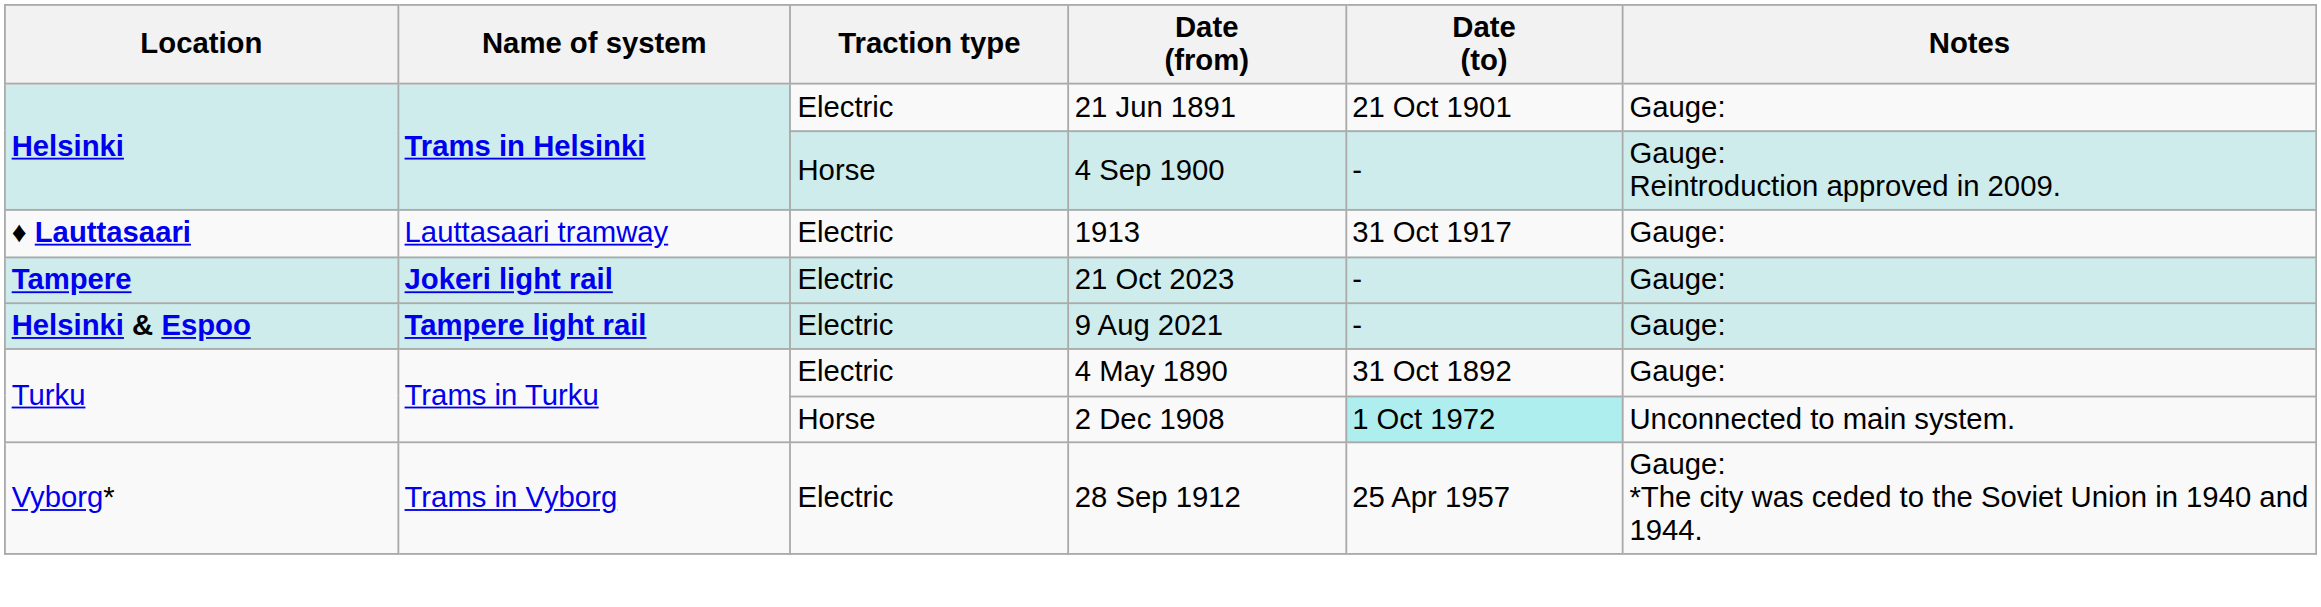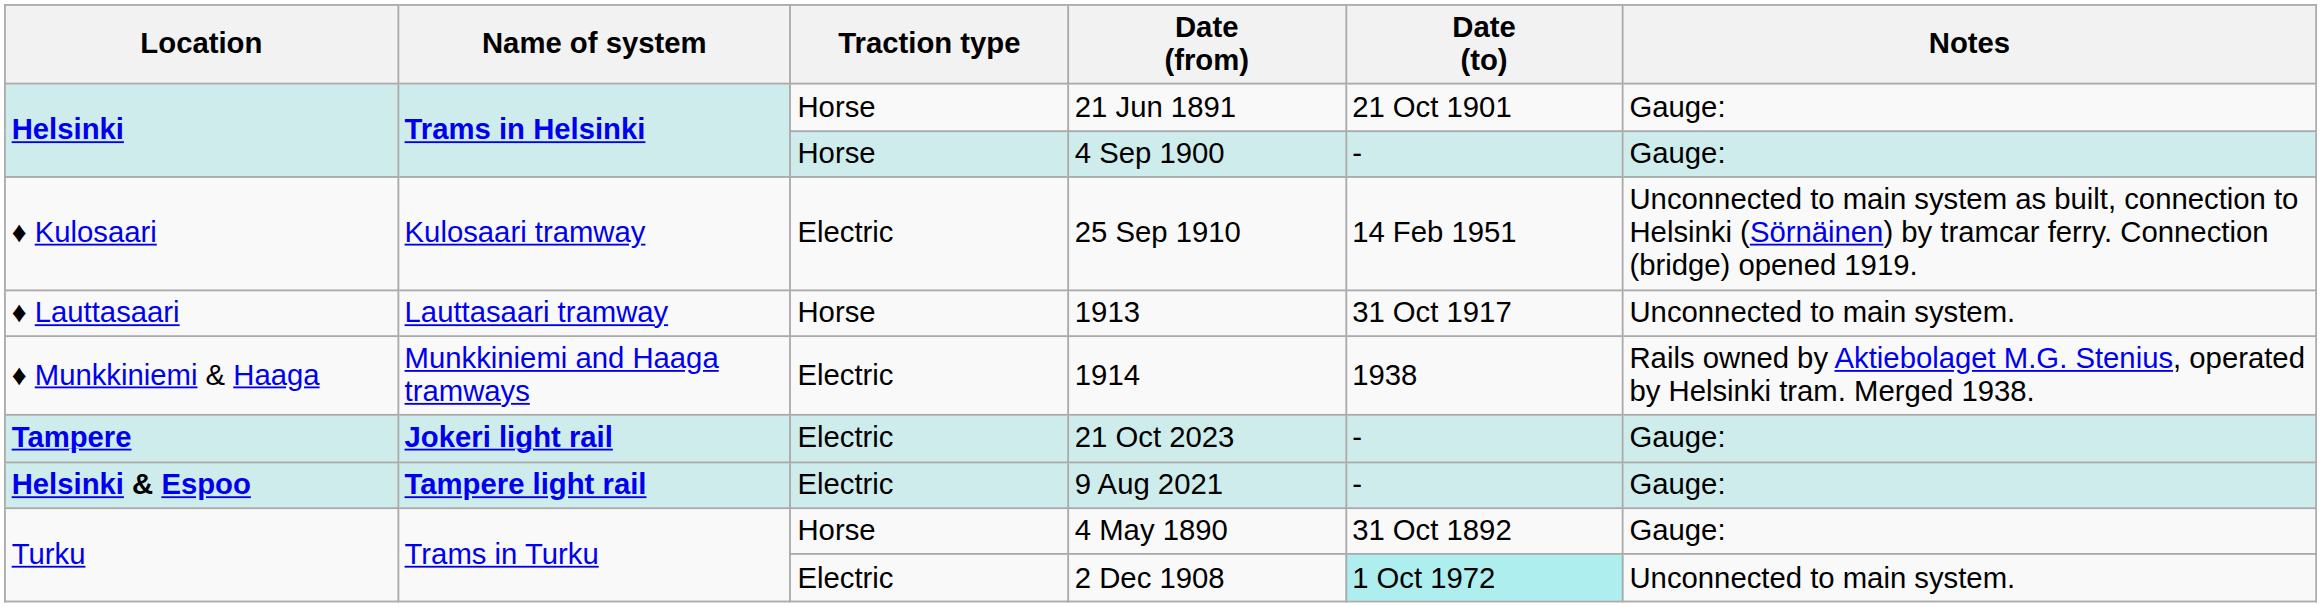21 Jun 1891 | Traction type: Electric -> Horse
4 Sep 1900 | Notes: Gauge: Reintroduction approved in 2009. -> Gauge:
+ row: ♦ Kulosaari | Kulosaari tramway | Electric | 25 Sep 1910 | 14 Feb 1951 | Unconnected to main system as built, connection to Helsinki (Sörnäinen) by tramcar ferry. Connection (bridge) opened 1919.
1913 | Location: bold -> normal
1913 | Traction type: Electric -> Horse
1913 | Notes: Gauge: -> Unconnected to main system.
+ row: ♦ Munkkiniemi & Haaga | Munkkiniemi and Haaga tramways | Electric | 1914 | 1938 | Rails owned by Aktiebolaget M.G. Stenius, operated by Helsinki tram. Merged 1938.
4 May 1890 | Traction type: Electric -> Horse
2 Dec 1908 | Traction type: Horse -> Electric
- row: Vyborg* | Trams in Vyborg | Electric | 28 Sep 1912 | 25 Apr 1957 | Gauge: *The city was ceded to the Soviet Union in 1940 and 1944.
